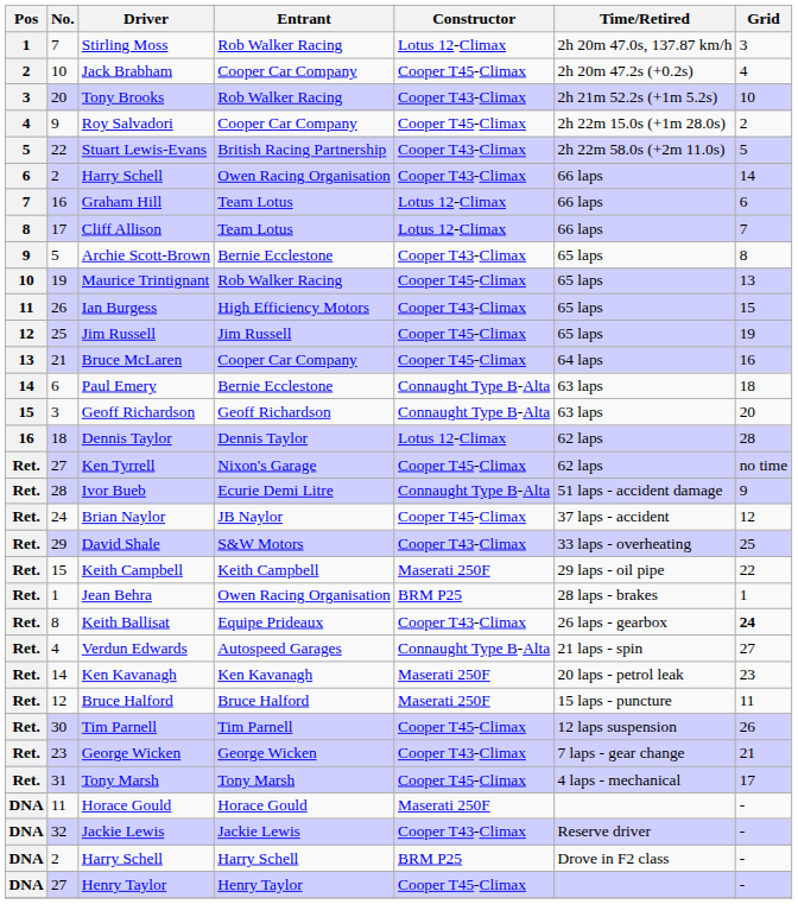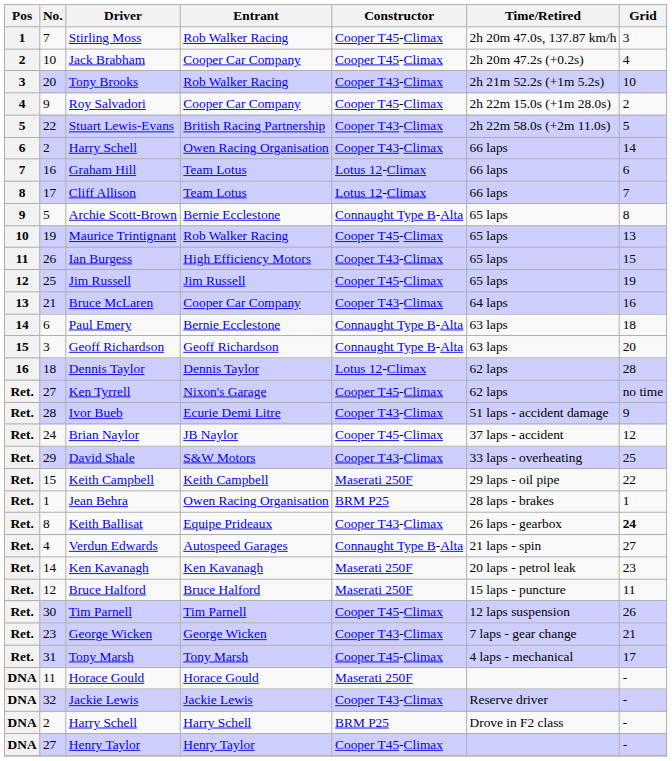Stirling Moss | Constructor: Lotus 12-Climax -> Cooper T45-Climax
Archie Scott-Brown | Constructor: Cooper T43-Climax -> Connaught Type B-Alta
Bruce McLaren | Constructor: Cooper T45-Climax -> Cooper T43-Climax
Ivor Bueb | Constructor: Connaught Type B-Alta -> Cooper T43-Climax
